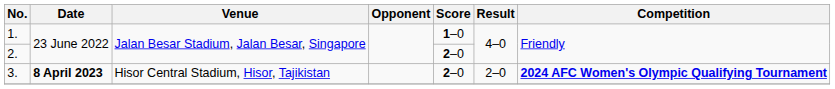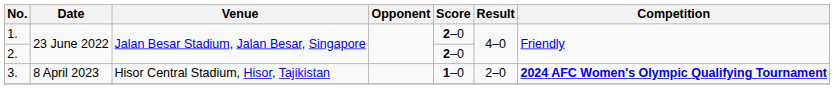1. | Score: 1–0 -> 2–0
3. | Date: bold -> normal
3. | Score: 2–0 -> 1–0
